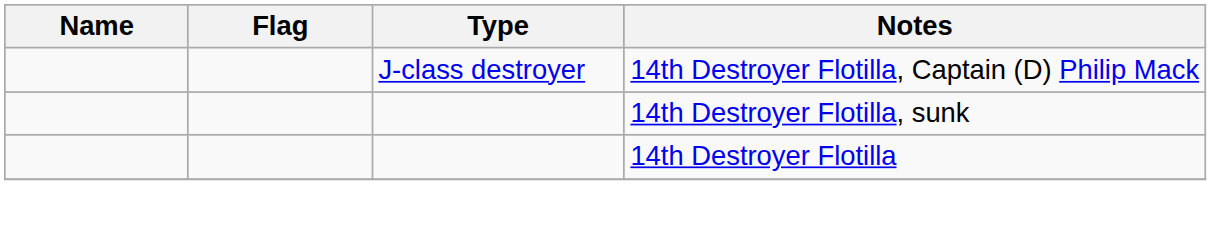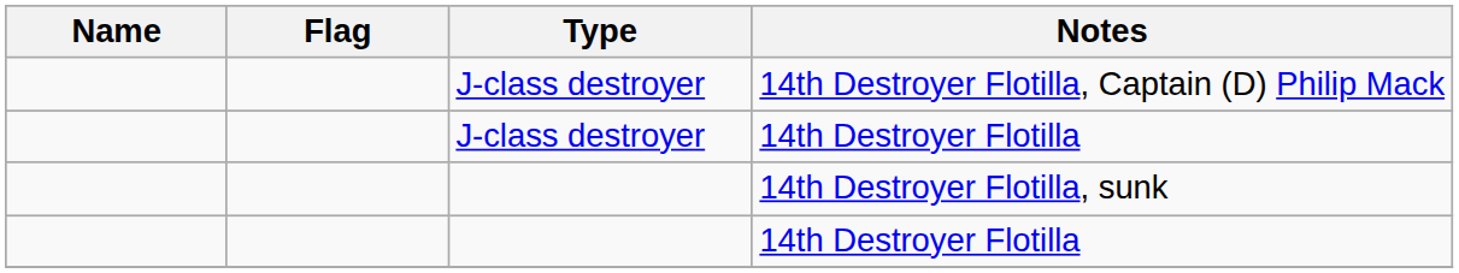+ row: J-class destroyer | 14th Destroyer Flotilla
